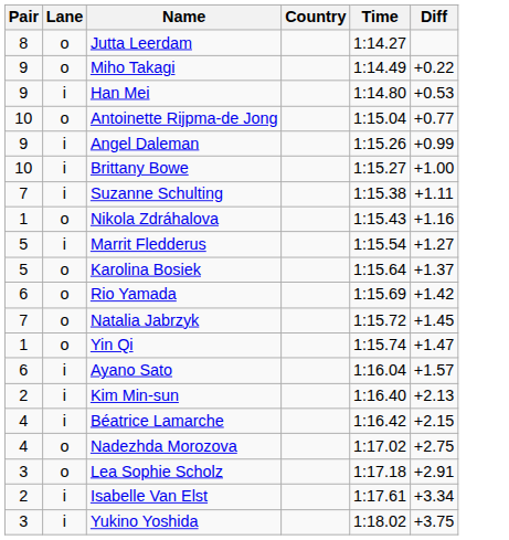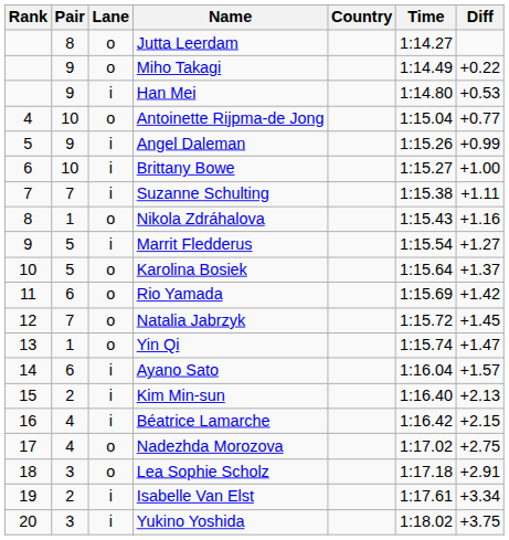+ column: Rank | 4 | 5 | 6 | 7 | 8 | 9 | 10 | 11 | 12 | 13 | 14 | 15 | 16 | 17 | 18 | 19 | 20
